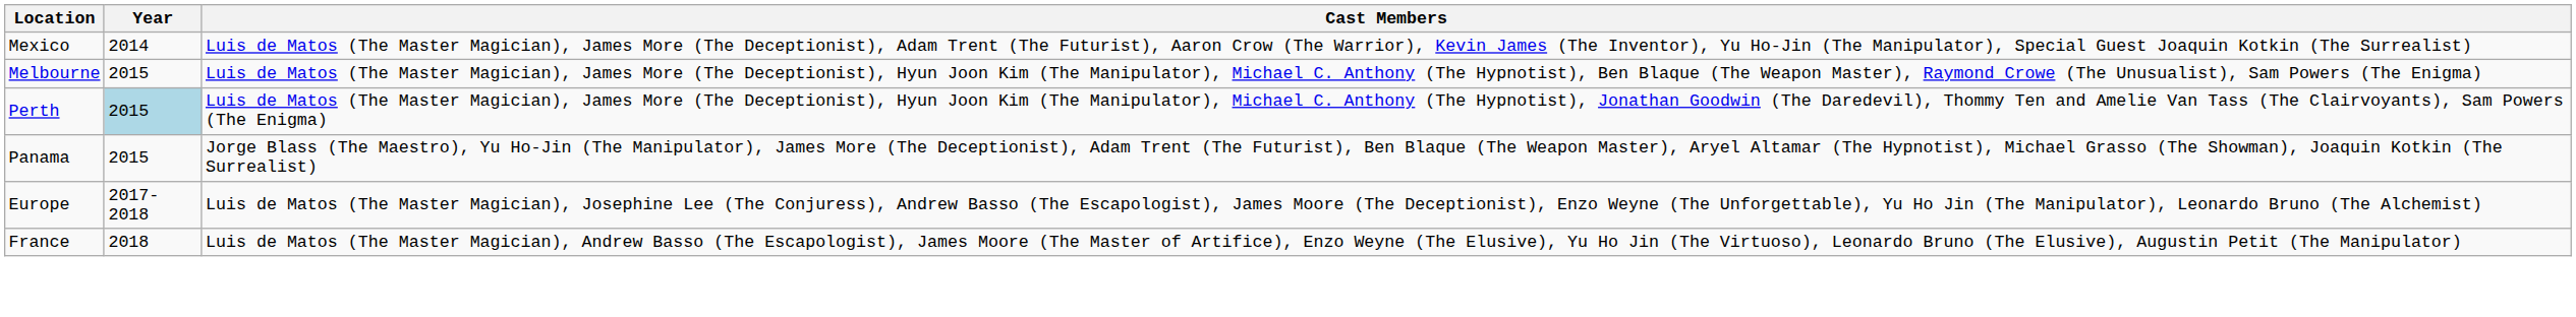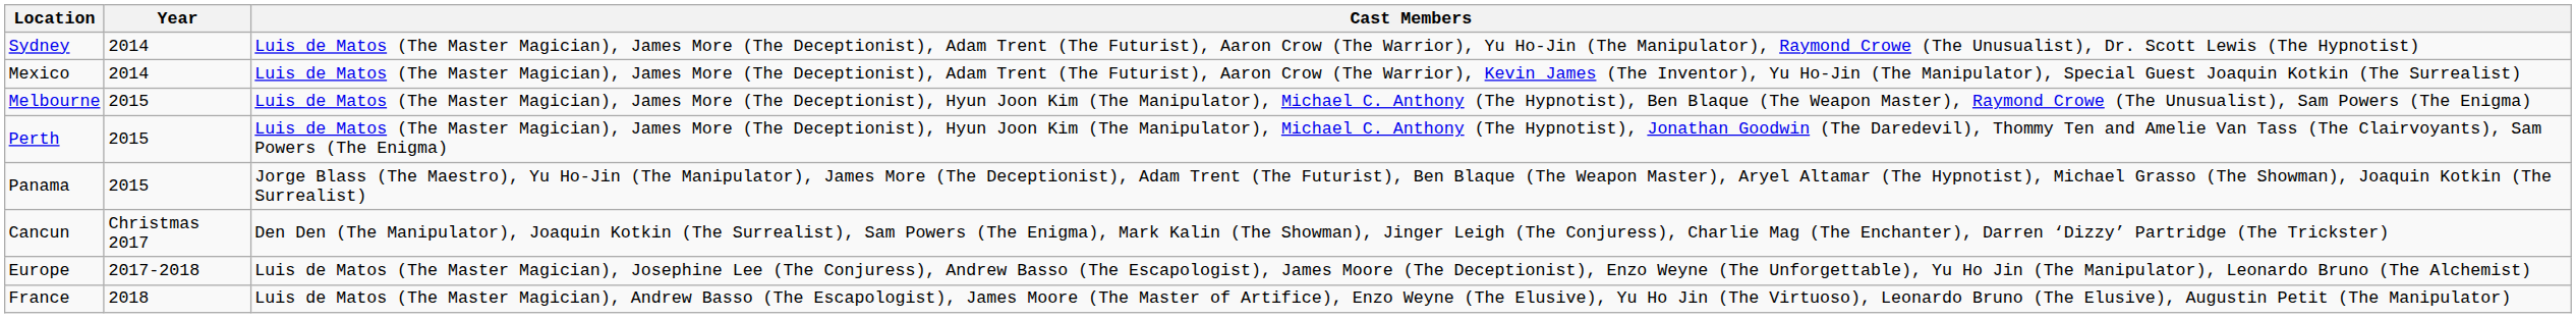+ row: Sydney | 2014 | Luis de Matos (The Master Magician), James More (The Deceptionist), Adam Trent (The Futurist), Aaron Crow (The Warrior), Yu Ho-Jin (The Manipulator), Raymond Crowe (The Unusualist), Dr. Scott Lewis (The Hypnotist)
Perth | Year: lightblue background -> no background
+ row: Cancun | Christmas 2017 | Den Den (The Manipulator), Joaquin Kotkin (The Surrealist), Sam Powers (The Enigma), Mark Kalin (The Showman), Jinger Leigh (The Conjuress), Charlie Mag (The Enchanter), Darren ‘Dizzy’ Partridge (The Trickster)
